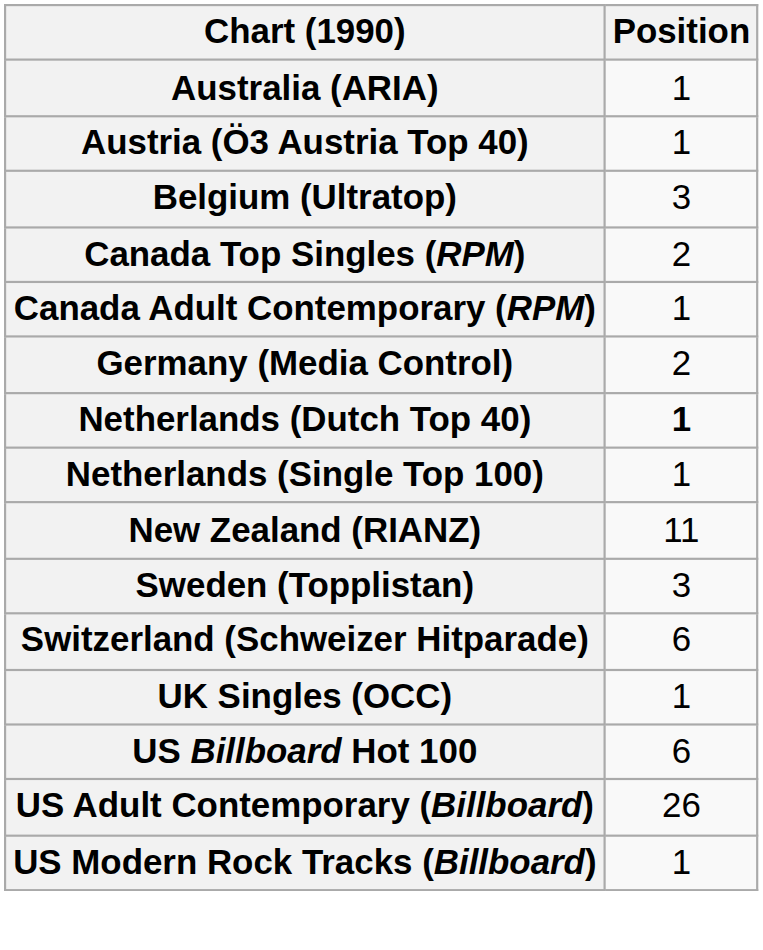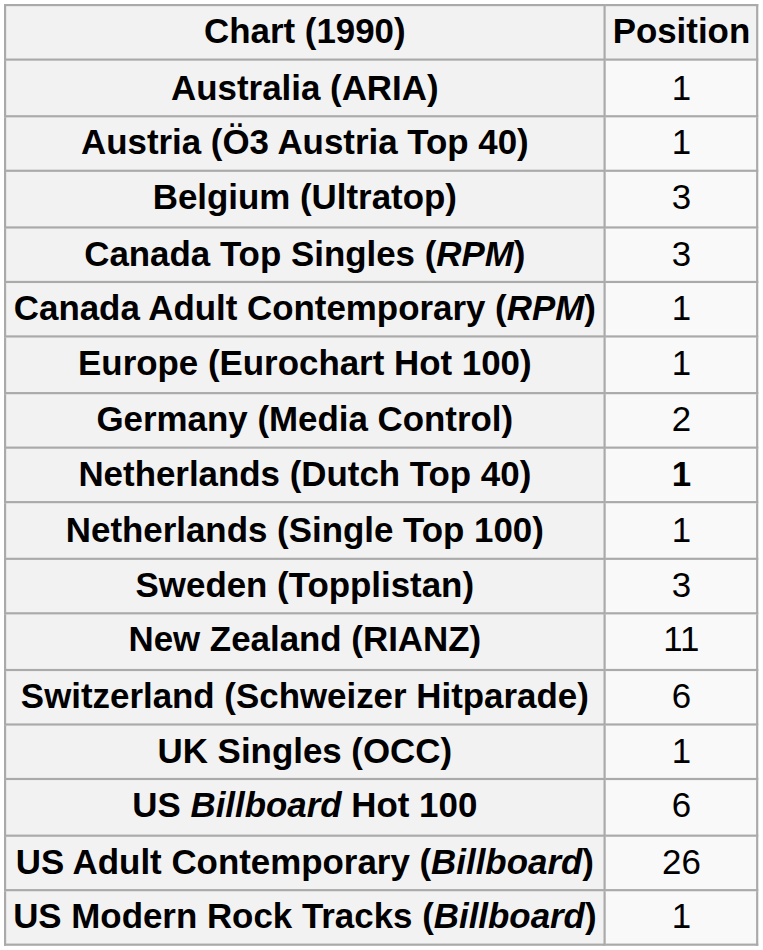Canada Top Singles (RPM) | Position: 2 -> 3
+ row: Europe (Eurochart Hot 100) | 1
rows swapped: New Zealand (RIANZ) <-> Sweden (Topplistan)
